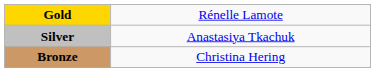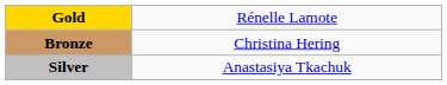rows swapped: Silver <-> Bronze
